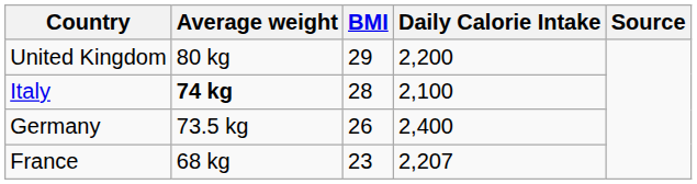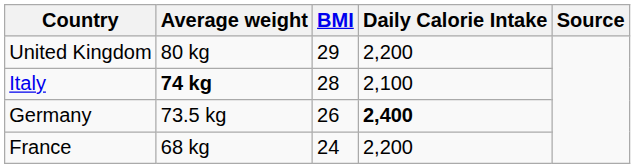Germany | Daily Calorie Intake: normal -> bold
France | BMI: 23 -> 24
France | Daily Calorie Intake: 2,207 -> 2,200
